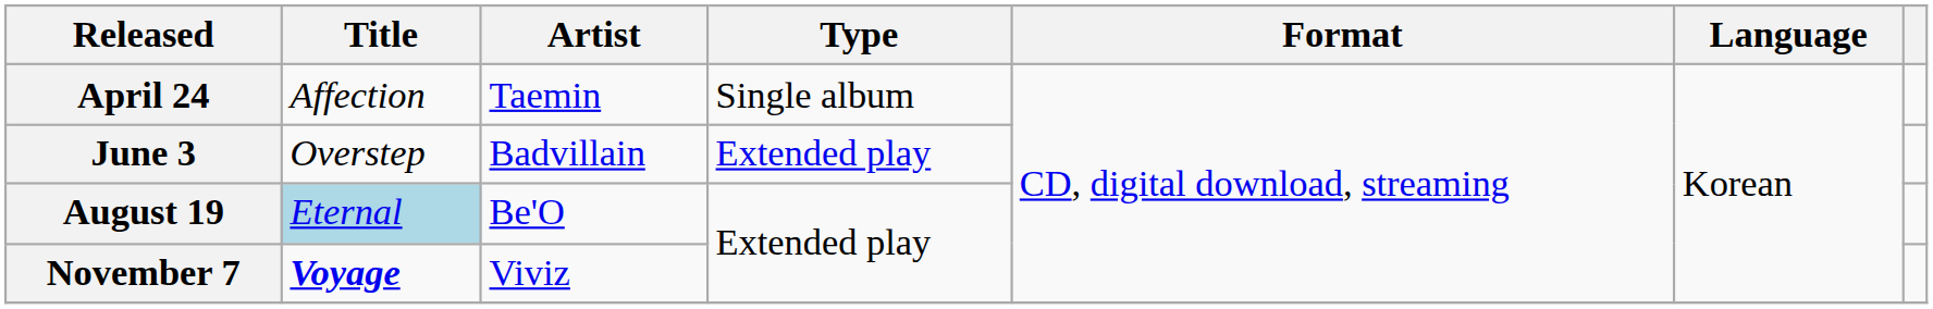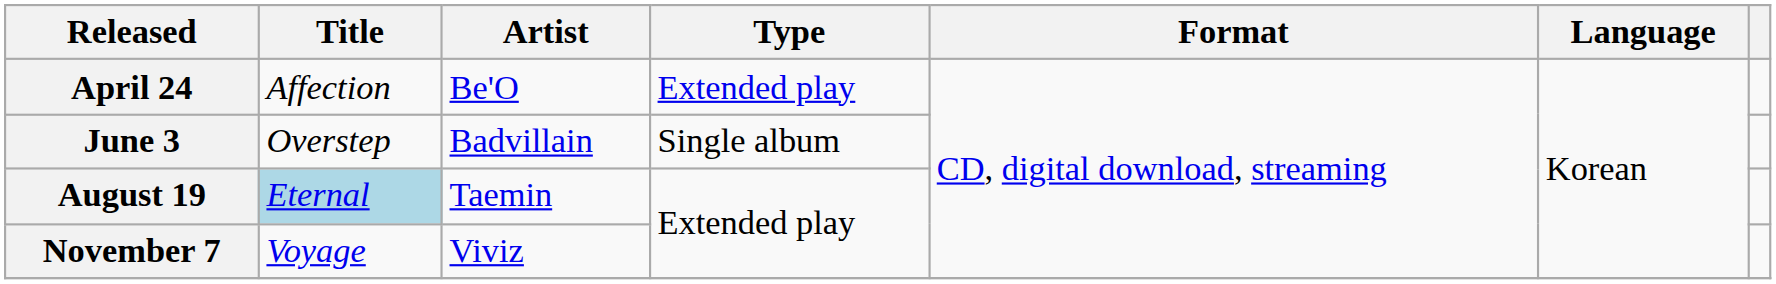April 24 | Artist: Taemin -> Be'O
April 24 | Type: Single album -> Extended play
June 3 | Type: Extended play -> Single album
August 19 | Artist: Be'O -> Taemin
November 7 | Title: bold -> normal
